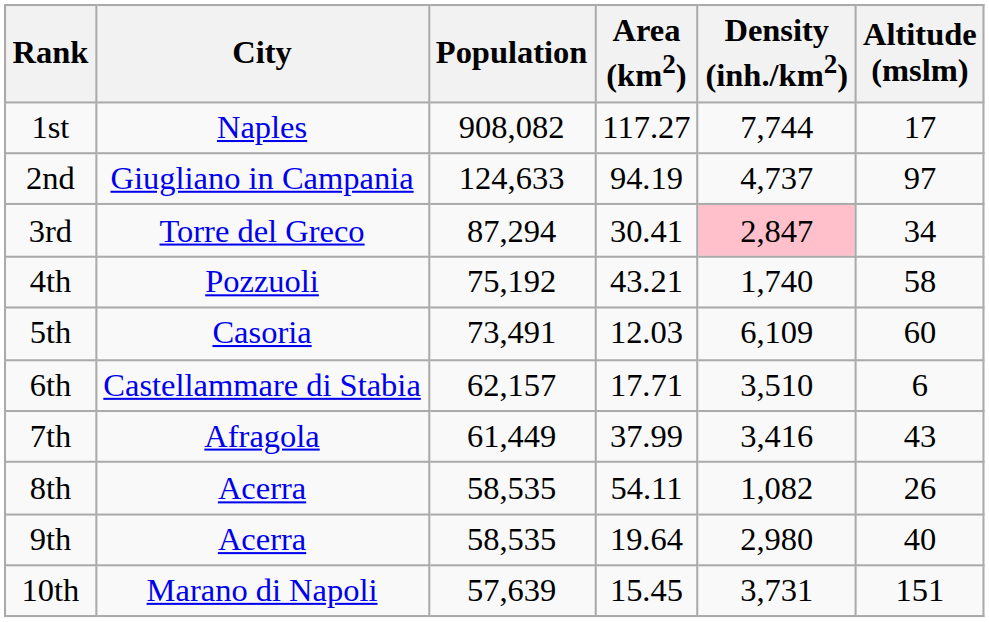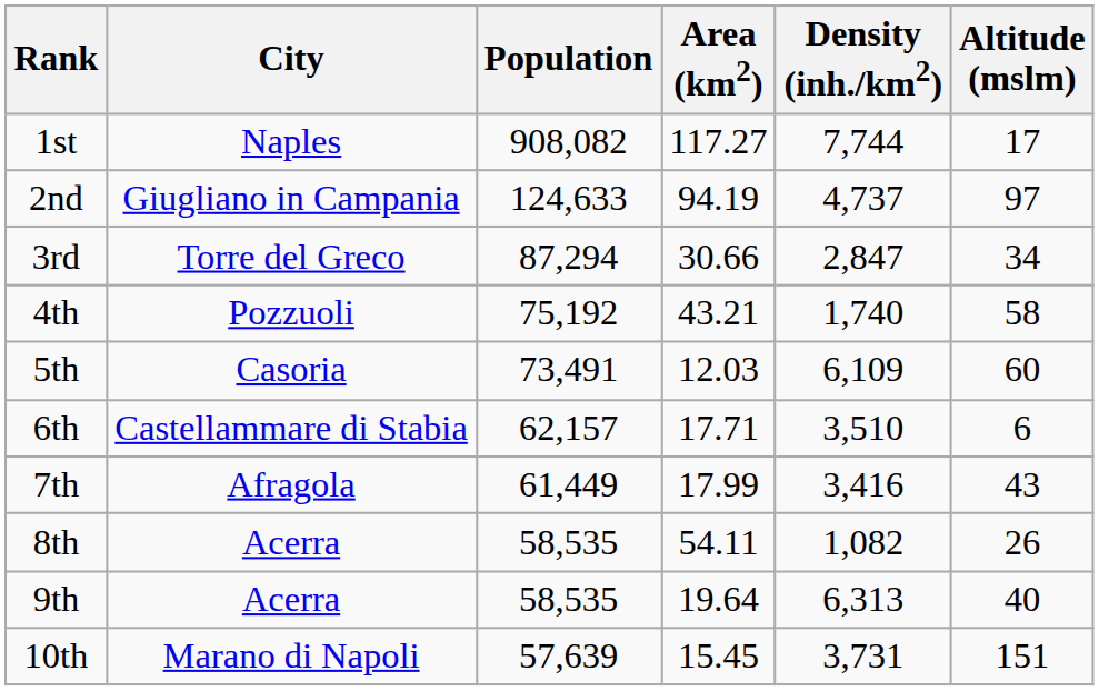3rd | Area (km2): 30.41 -> 30.66
3rd | Density (inh./km2): pink background -> no background
7th | Area (km2): 37.99 -> 17.99
9th | Density (inh./km2): 2,980 -> 6,313
